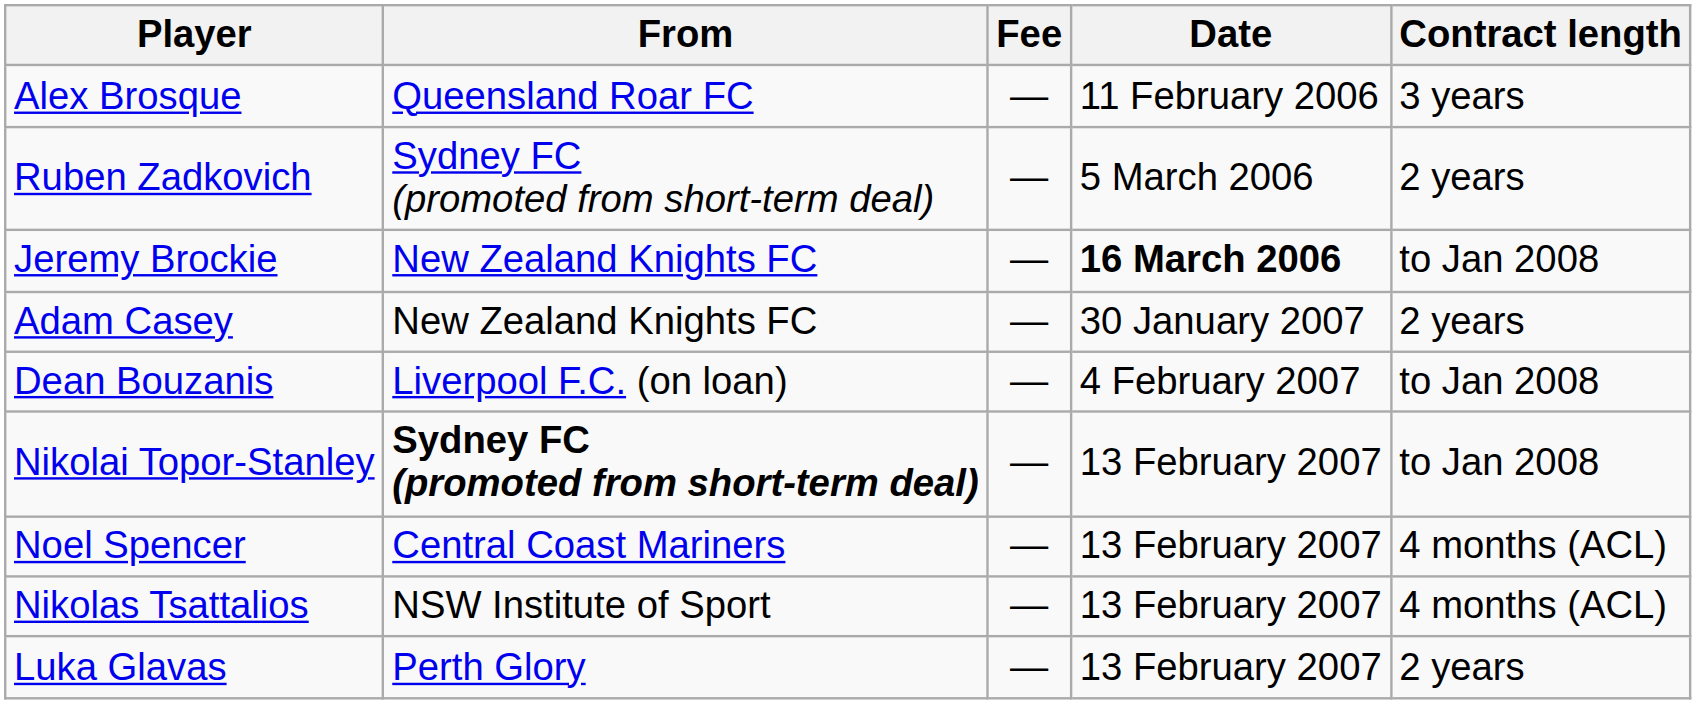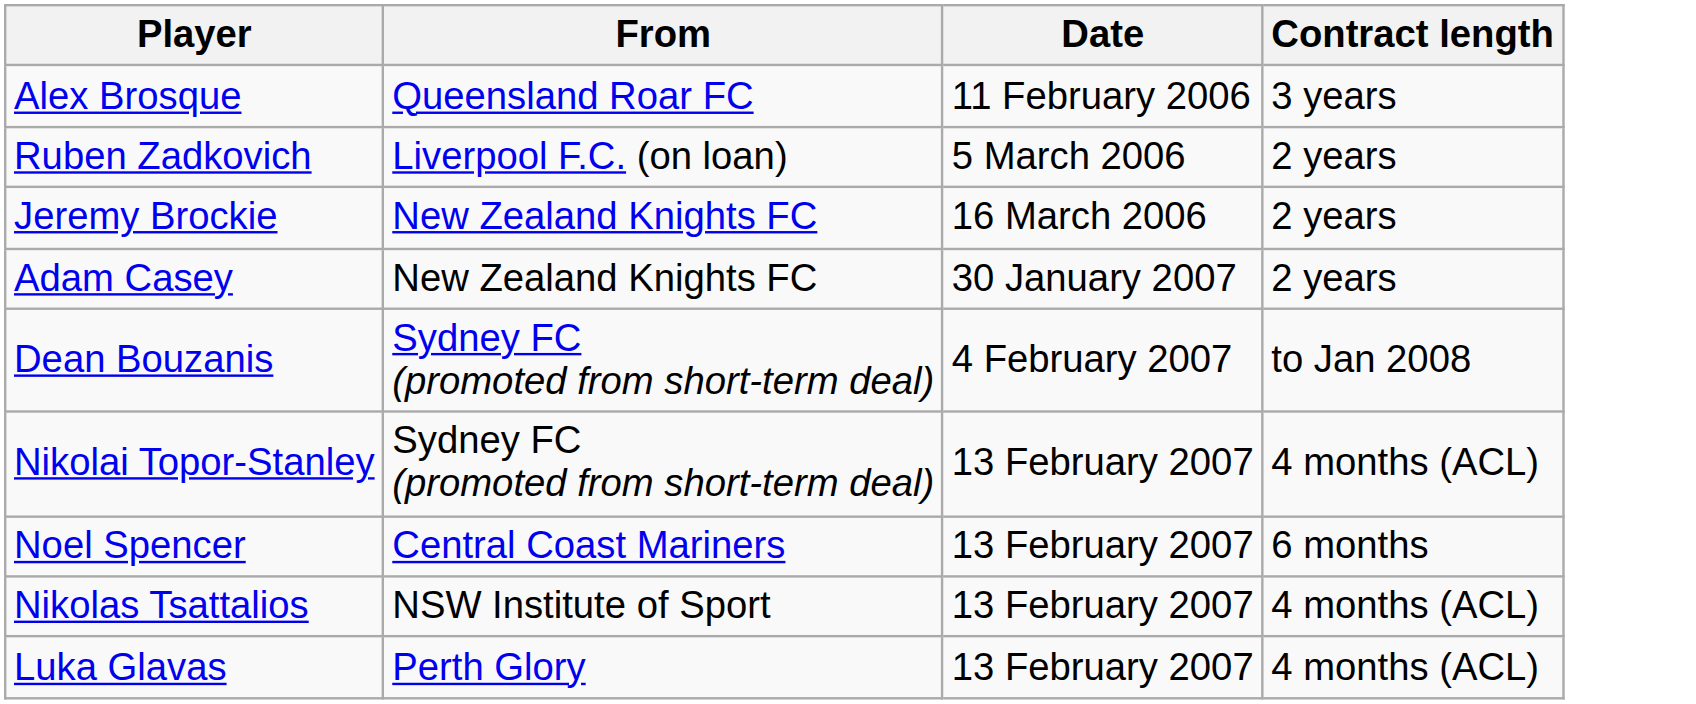- column: Fee | — | — | — | — | — | — | — | — | —
Ruben Zadkovich | From: Sydney FC (promoted from short-term deal) -> Liverpool F.C. (on loan)
Jeremy Brockie | Date: bold -> normal
Jeremy Brockie | Contract length: to Jan 2008 -> 2 years
Dean Bouzanis | From: Liverpool F.C. (on loan) -> Sydney FC (promoted from short-term deal)
Nikolai Topor-Stanley | From: bold -> normal
Nikolai Topor-Stanley | Contract length: to Jan 2008 -> 4 months (ACL)
Noel Spencer | Contract length: 4 months (ACL) -> 6 months
Luka Glavas | Contract length: 2 years -> 4 months (ACL)
